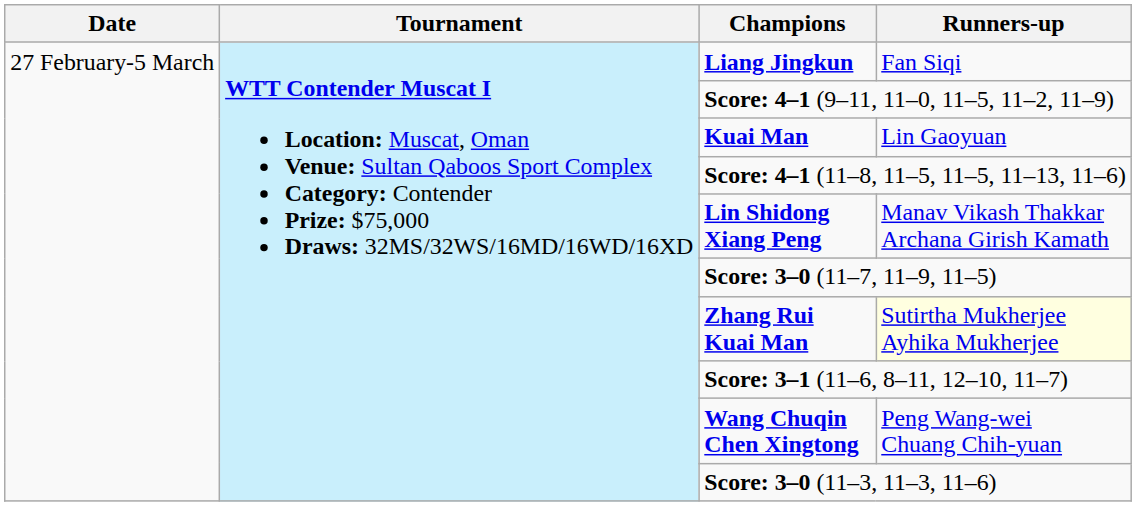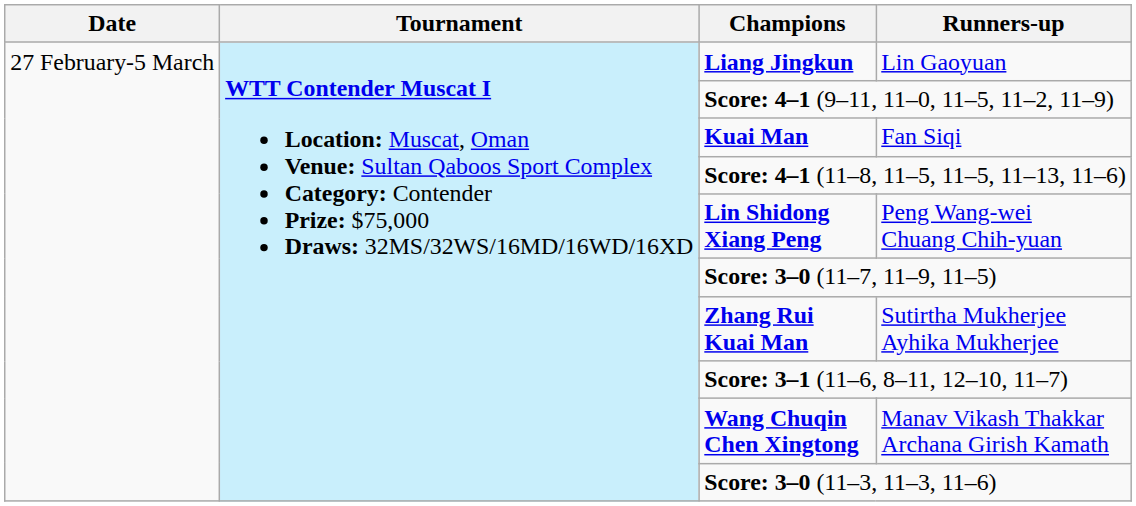Liang Jingkun | Runners-up: Fan Siqi -> Lin Gaoyuan
Kuai Man | Runners-up: Lin Gaoyuan -> Fan Siqi
Lin Shidong Xiang Peng | Runners-up: Manav Vikash Thakkar Archana Girish Kamath -> Peng Wang-wei Chuang Chih-yuan
Zhang Rui Kuai Man | Runners-up: lightyellow background -> no background
Wang Chuqin Chen Xingtong | Runners-up: Peng Wang-wei Chuang Chih-yuan -> Manav Vikash Thakkar Archana Girish Kamath
